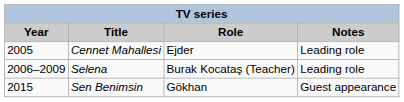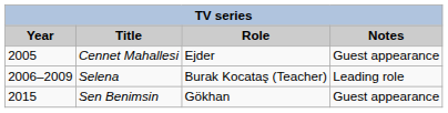Cennet Mahallesi | Notes: Leading role -> Guest appearance
